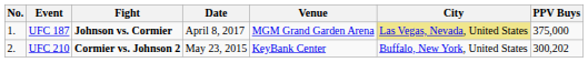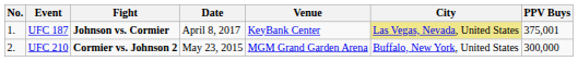UFC 187 | Venue: MGM Grand Garden Arena -> KeyBank Center
UFC 187 | PPV Buys: 375,000 -> 375,001
UFC 210 | Venue: KeyBank Center -> MGM Grand Garden Arena
UFC 210 | PPV Buys: 300,202 -> 300,000
